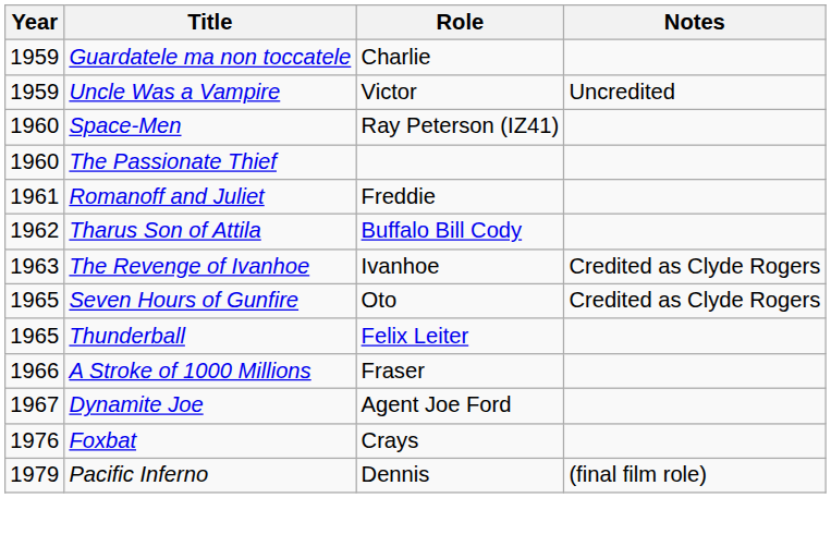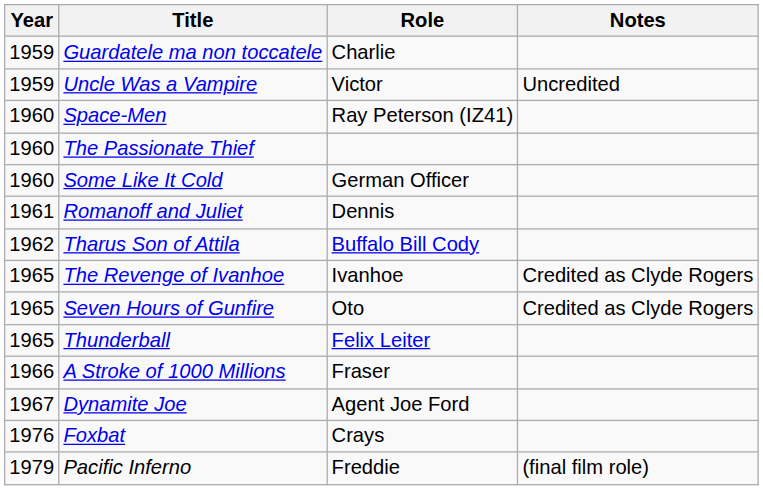+ row: 1960 | Some Like It Cold | German Officer
Romanoff and Juliet | Role: Freddie -> Dennis
The Revenge of Ivanhoe | Year: 1963 -> 1965
Pacific Inferno | Role: Dennis -> Freddie
